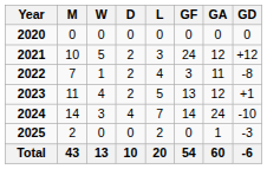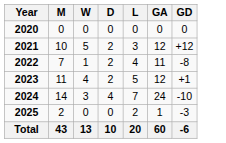- column: GF | 0 | 24 | 3 | 13 | 14 | 0 | 54
